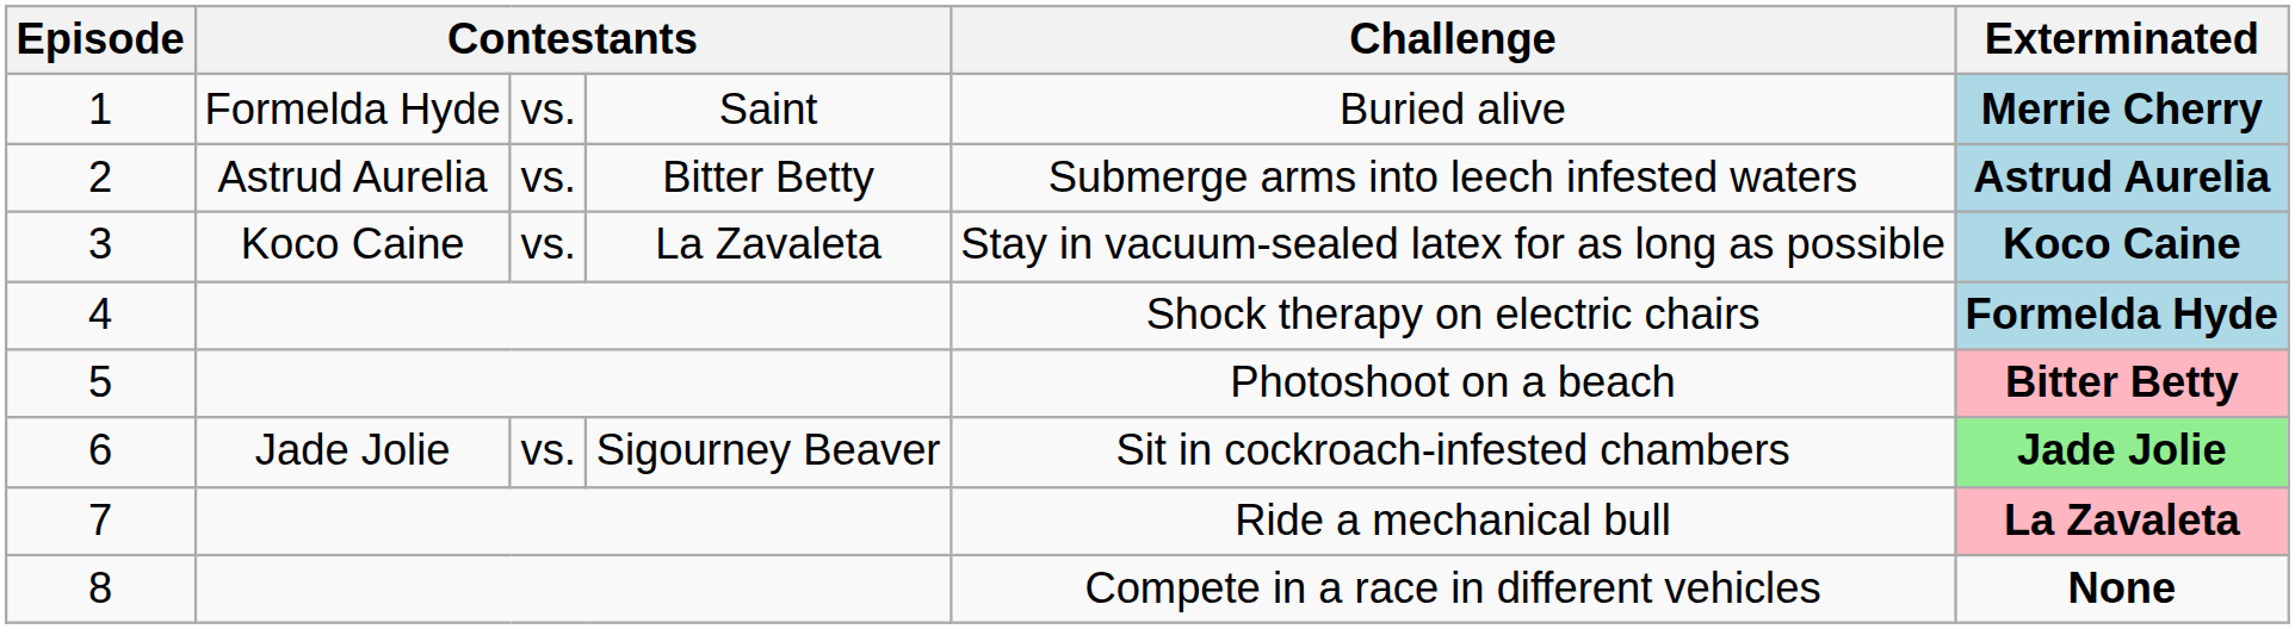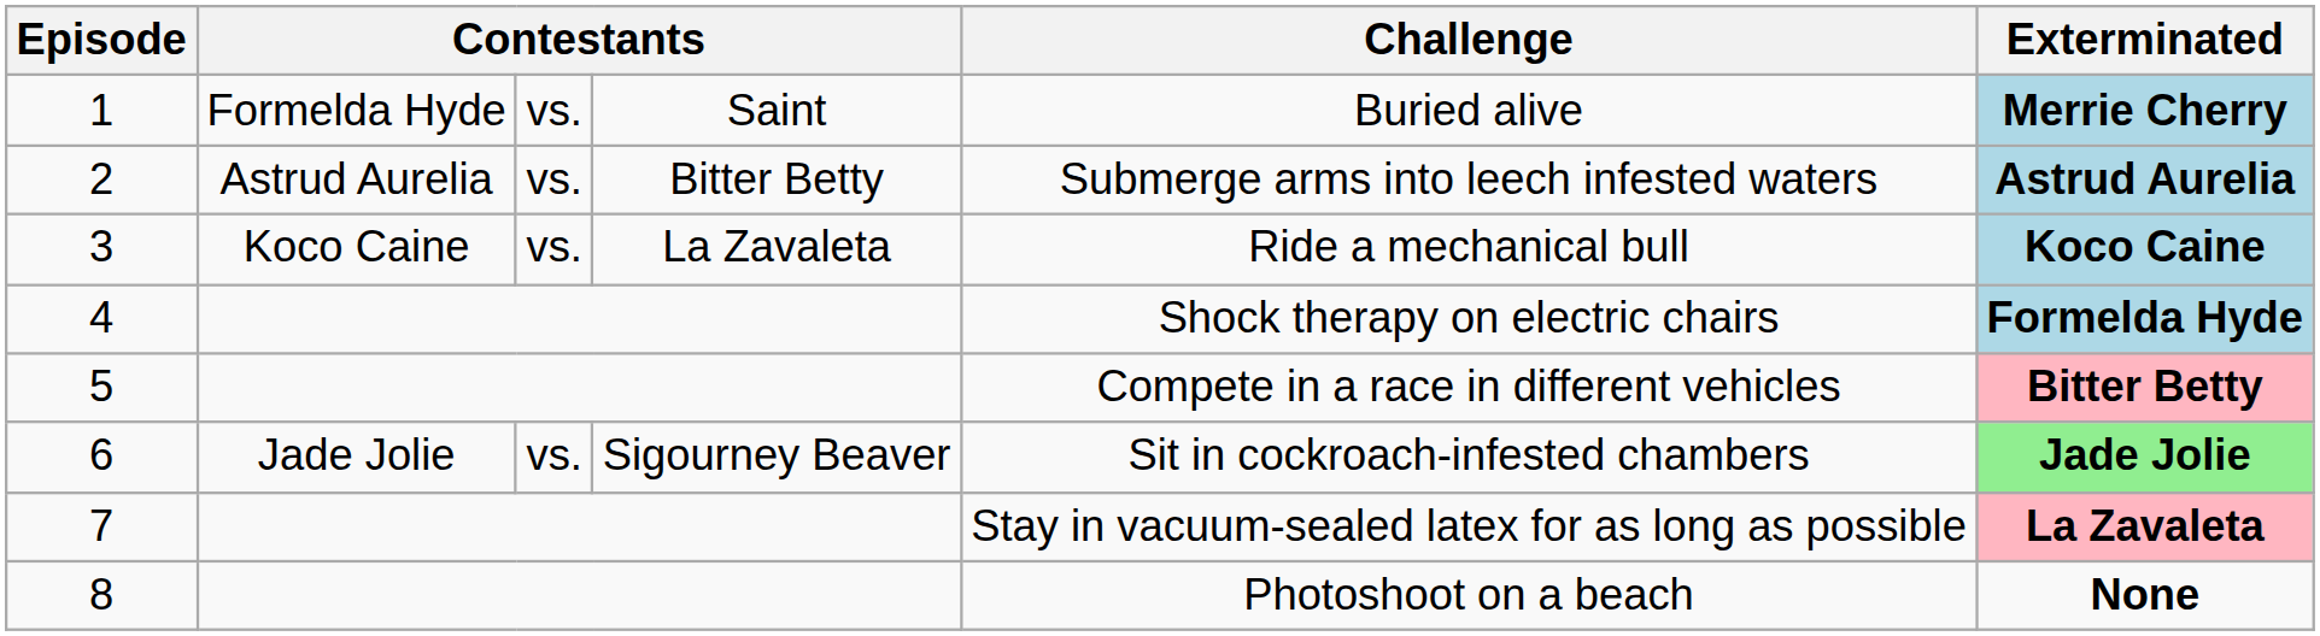3 | Challenge: Stay in vacuum-sealed latex for as long as possible -> Ride a mechanical bull
5 | Challenge: Photoshoot on a beach -> Compete in a race in different vehicles
7 | Challenge: Ride a mechanical bull -> Stay in vacuum-sealed latex for as long as possible
8 | Challenge: Compete in a race in different vehicles -> Photoshoot on a beach
